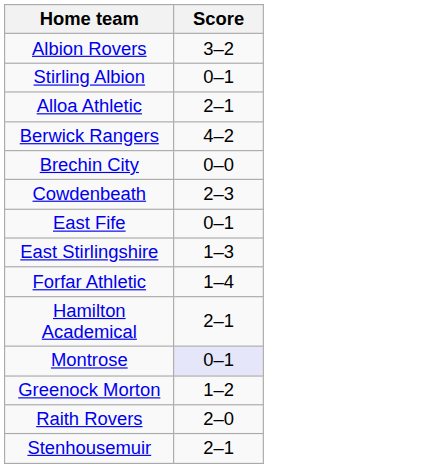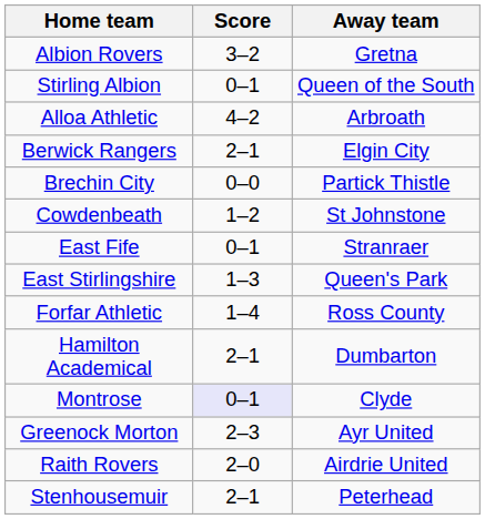+ column: Away team | Gretna | Queen of the South | Arbroath | Elgin City | Partick Thistle | St Johnstone | Stranraer | Queen's Park | Ross County | Dumbarton | Clyde | Ayr United | Airdrie United | Peterhead
Alloa Athletic | Score: 2–1 -> 4–2
Berwick Rangers | Score: 4–2 -> 2–1
Cowdenbeath | Score: 2–3 -> 1–2
Greenock Morton | Score: 1–2 -> 2–3
